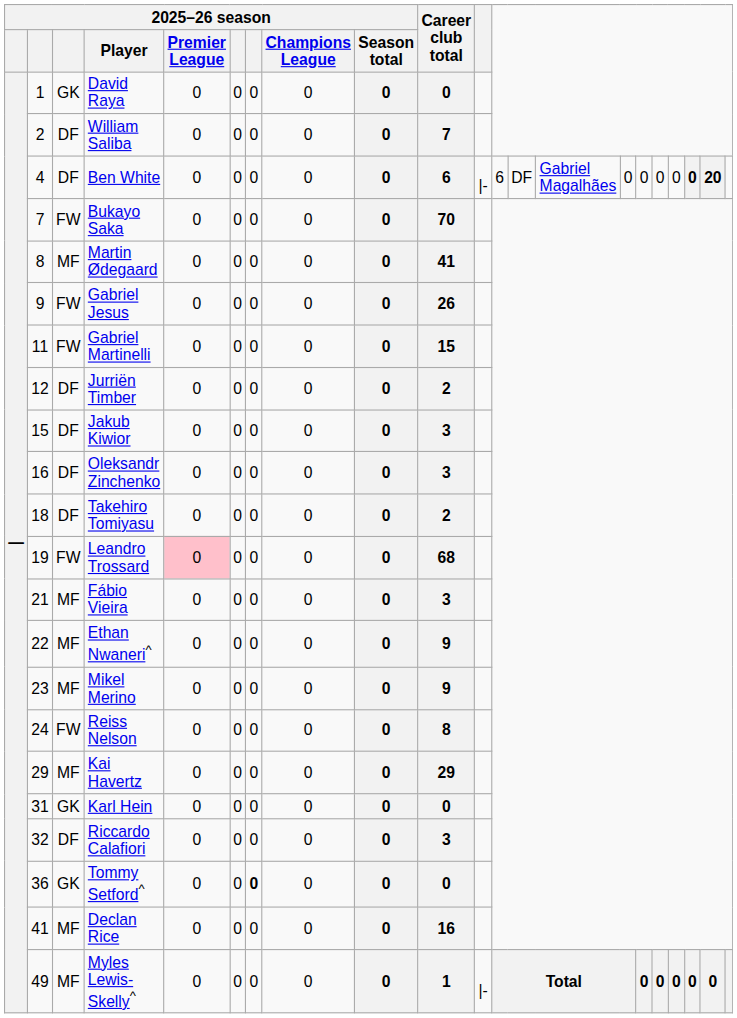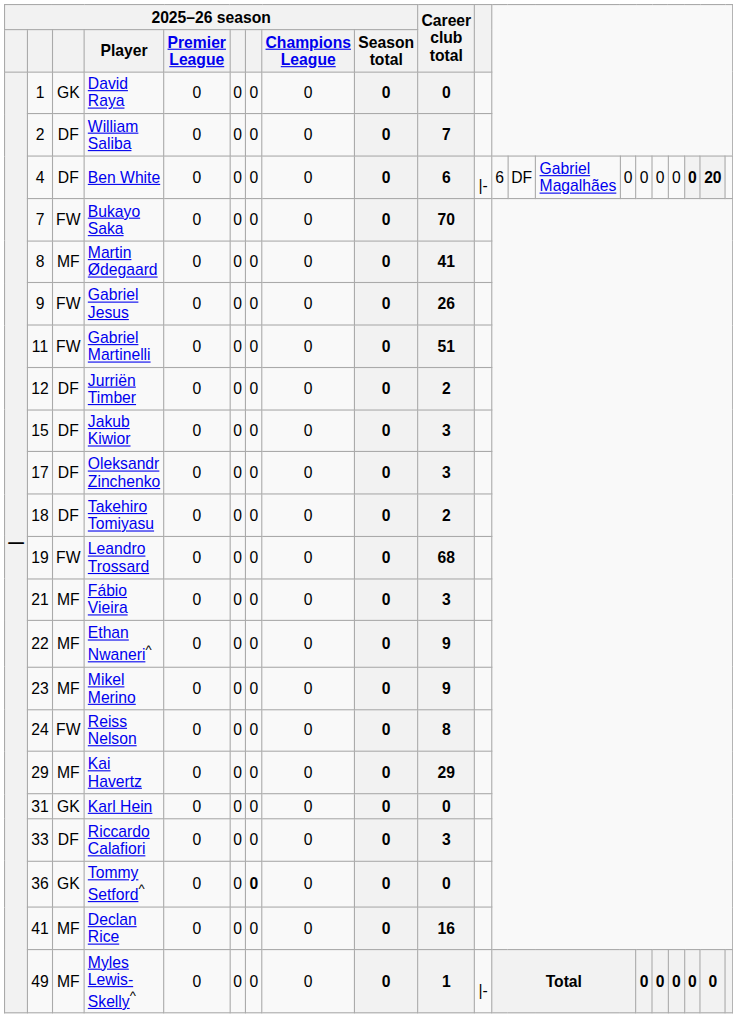Gabriel Martinelli | Career club total: 15 -> 51
Oleksandr Zinchenko | column 2: 16 -> 17
Leandro Trossard | 2025–26 season / Premier League: pink background -> no background
Riccardo Calafiori | column 2: 32 -> 33
